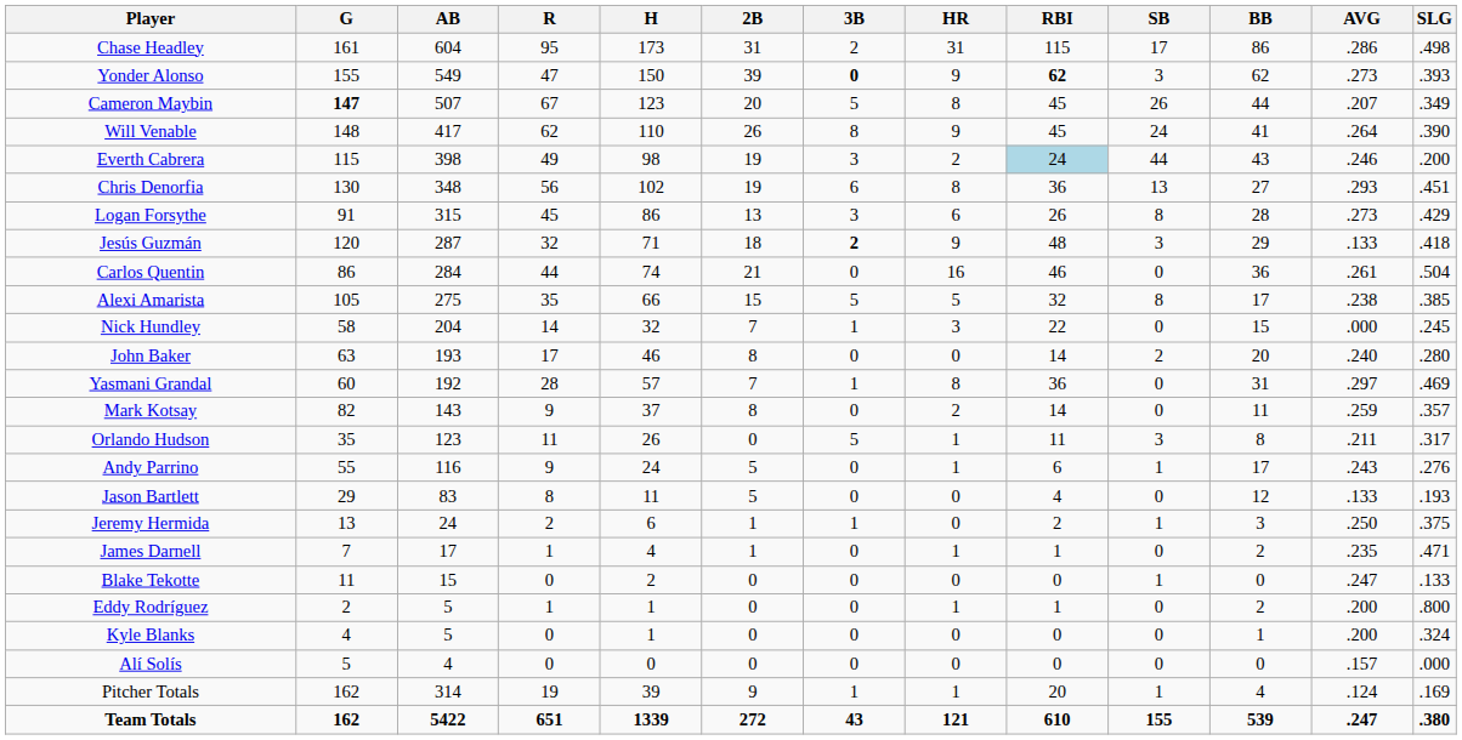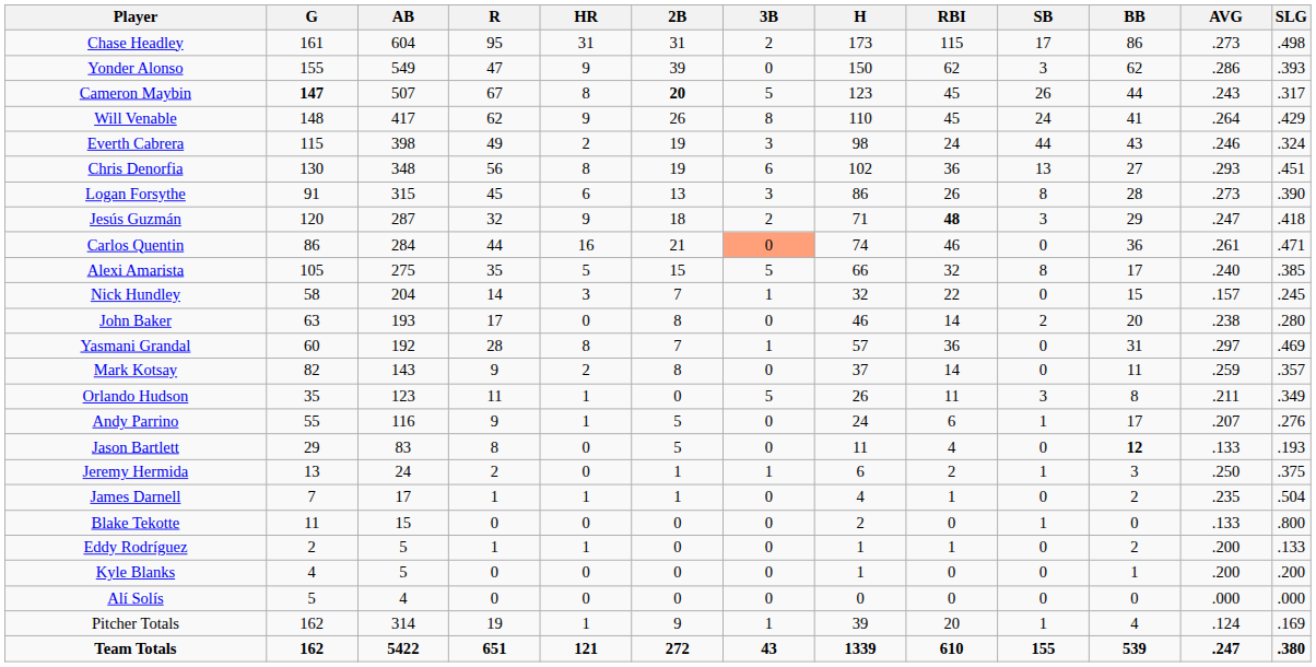columns swapped: H <-> HR
Chase Headley | AVG: .286 -> .273
Yonder Alonso | 3B: bold -> normal
Yonder Alonso | RBI: bold -> normal
Yonder Alonso | AVG: .273 -> .286
Cameron Maybin | 2B: normal -> bold
Cameron Maybin | AVG: .207 -> .243
Cameron Maybin | SLG: .349 -> .317
Will Venable | SLG: .390 -> .429
Everth Cabrera | RBI: lightblue background -> no background
Everth Cabrera | SLG: .200 -> .324
Logan Forsythe | SLG: .429 -> .390
Jesús Guzmán | 3B: bold -> normal
Jesús Guzmán | RBI: normal -> bold
Jesús Guzmán | AVG: .133 -> .247
Carlos Quentin | 3B: no background -> lightsalmon background
Carlos Quentin | SLG: .504 -> .471
Alexi Amarista | AVG: .238 -> .240
Nick Hundley | AVG: .000 -> .157
John Baker | AVG: .240 -> .238
Orlando Hudson | SLG: .317 -> .349
Andy Parrino | AVG: .243 -> .207
Jason Bartlett | BB: normal -> bold
James Darnell | SLG: .471 -> .504
Blake Tekotte | AVG: .247 -> .133
Blake Tekotte | SLG: .133 -> .800
Eddy Rodríguez | SLG: .800 -> .133
Kyle Blanks | SLG: .324 -> .200
Alí Solís | AVG: .157 -> .000
